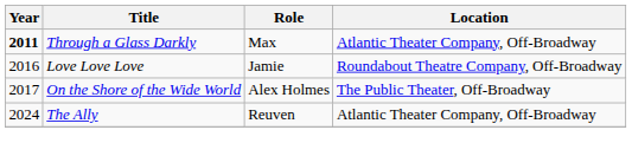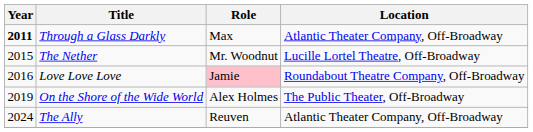+ row: 2015 | The Nether | Mr. Woodnut | Lucille Lortel Theatre, Off-Broadway
Love Love Love | Role: no background -> pink background
On the Shore of the Wide World | Year: 2017 -> 2019
